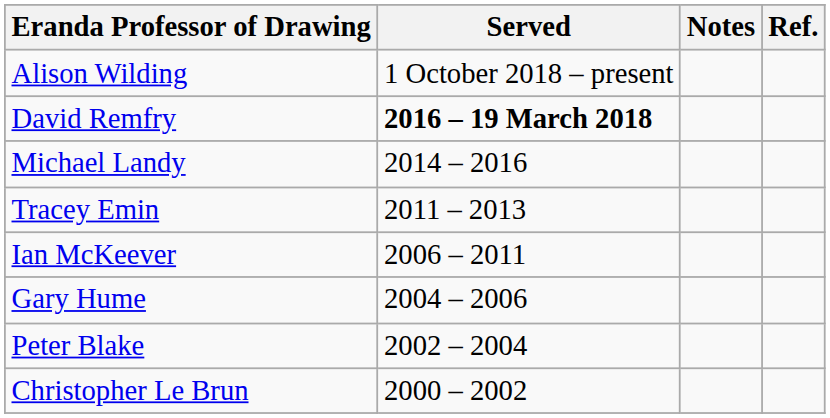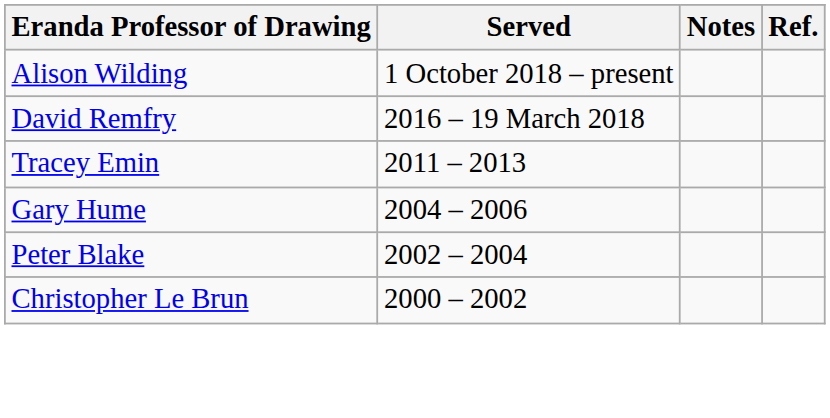David Remfry | Served: bold -> normal
- row: Michael Landy | 2014 – 2016
- row: Ian McKeever | 2006 – 2011
